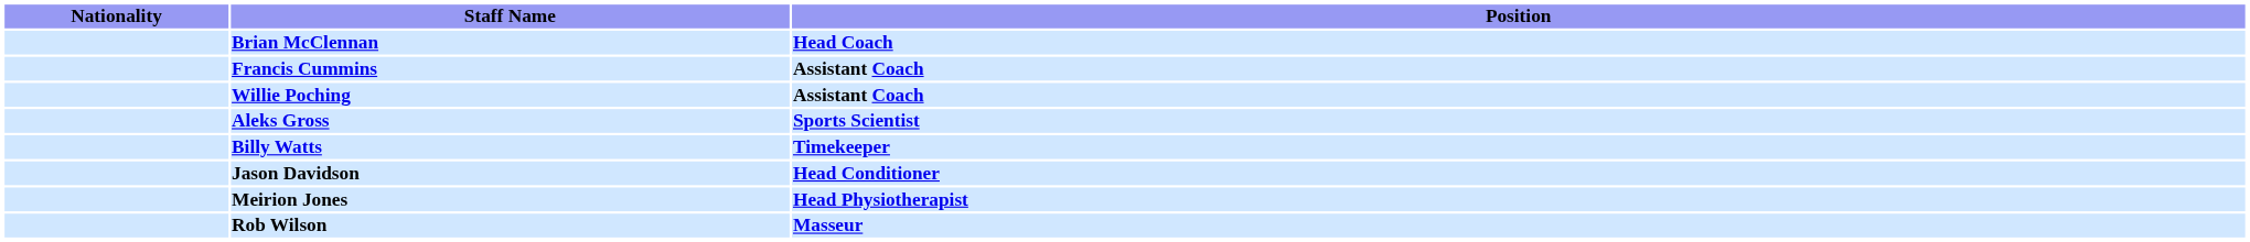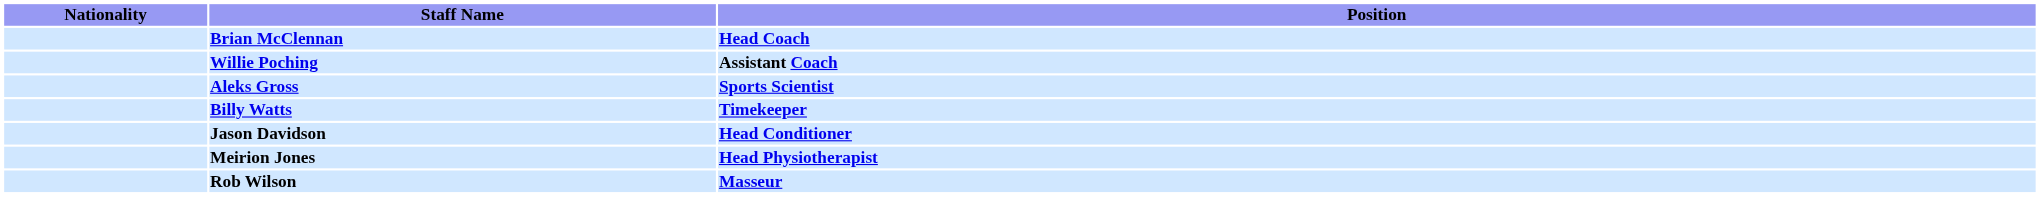- row: Francis Cummins | Assistant Coach
